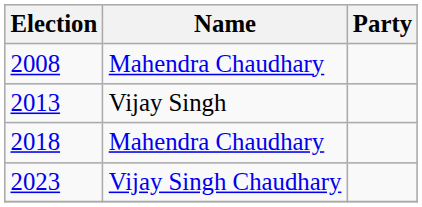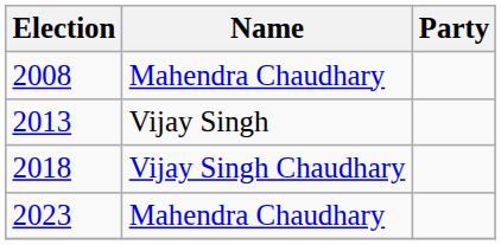2018 | Name: Mahendra Chaudhary -> Vijay Singh Chaudhary
2023 | Name: Vijay Singh Chaudhary -> Mahendra Chaudhary
